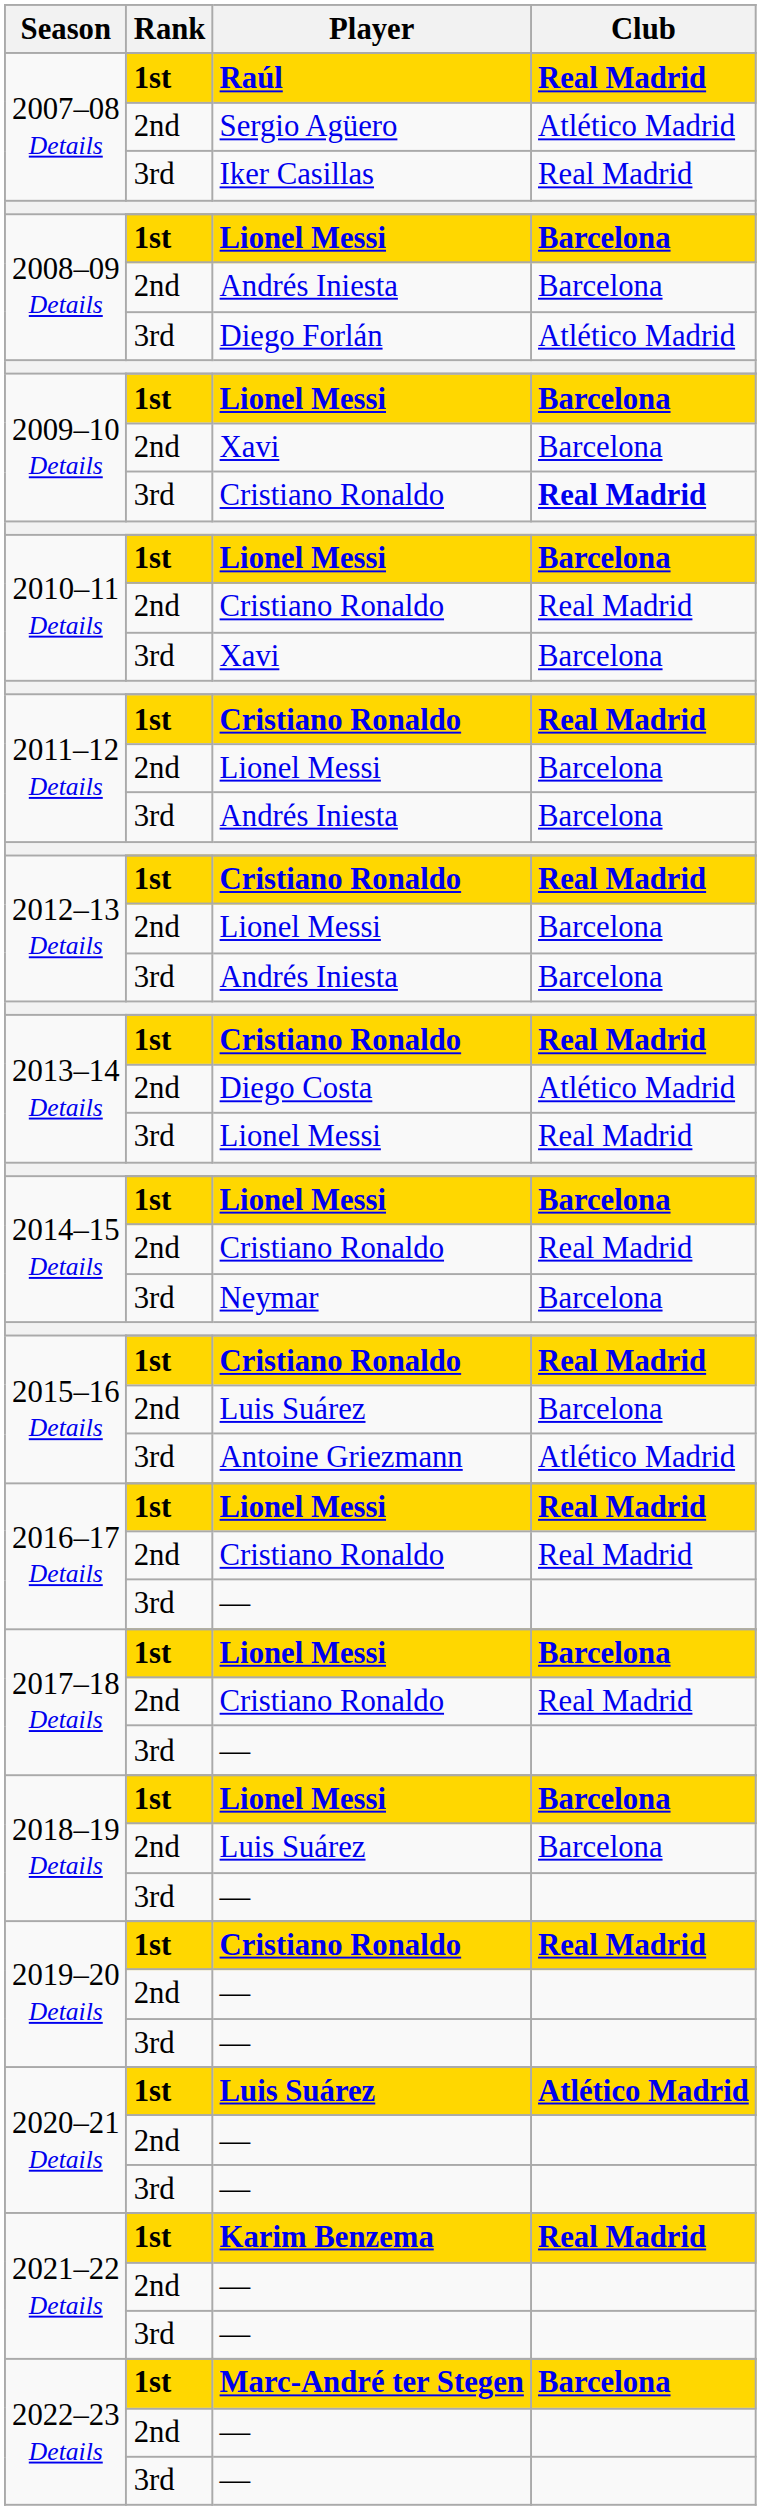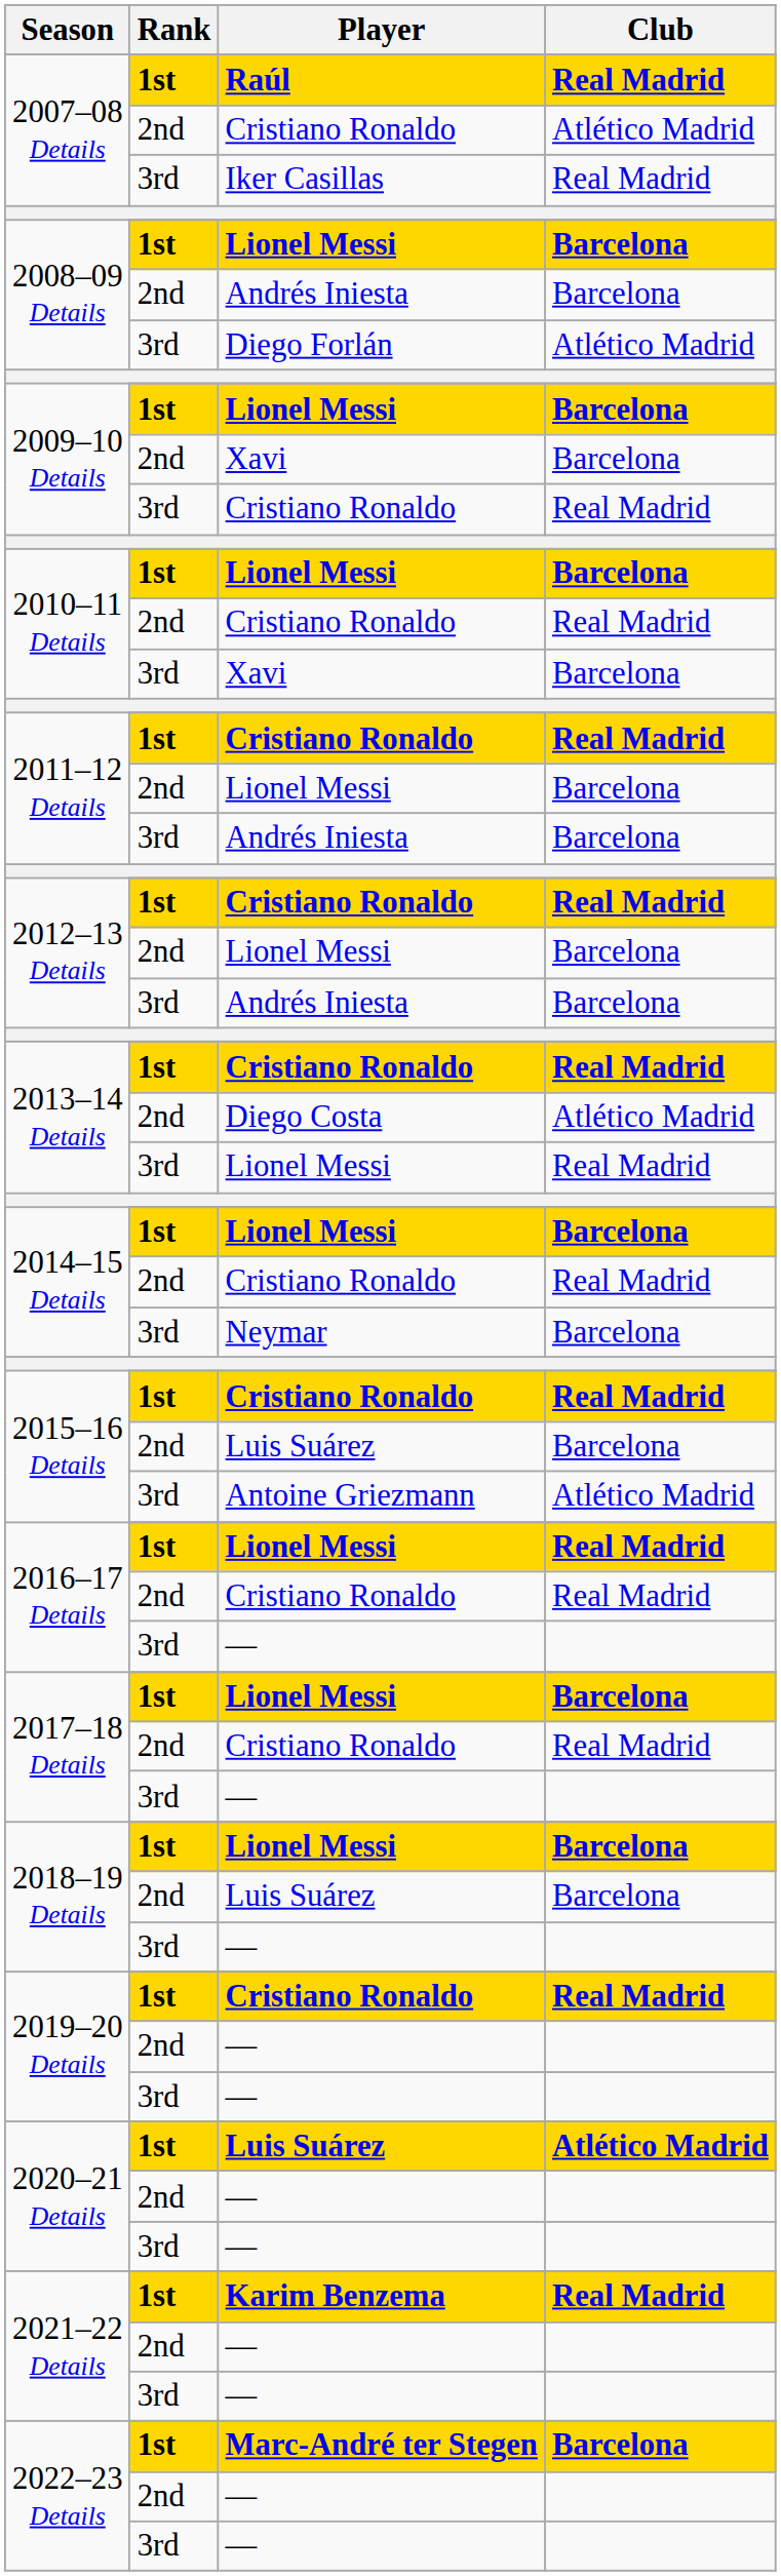2007–08 Details / 2nd | Player: Sergio Agüero -> Cristiano Ronaldo
2009–10 Details / 3rd | Club: bold -> normal
